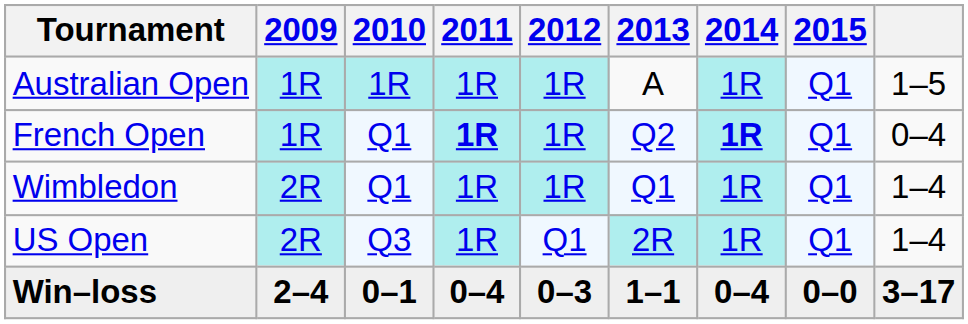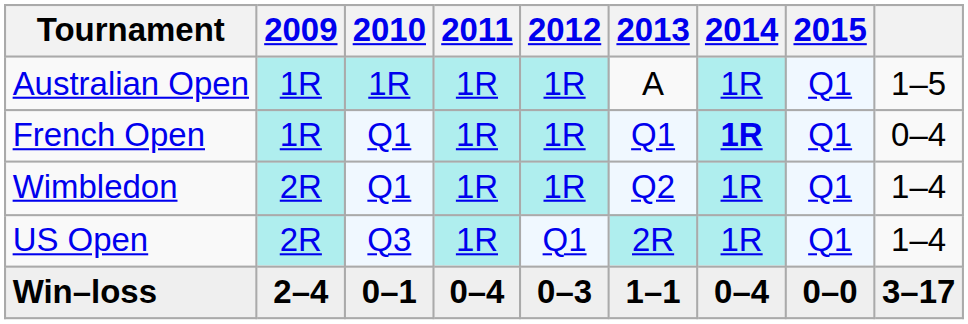French Open | 2011: bold -> normal
French Open | 2013: Q2 -> Q1
Wimbledon | 2013: Q1 -> Q2
